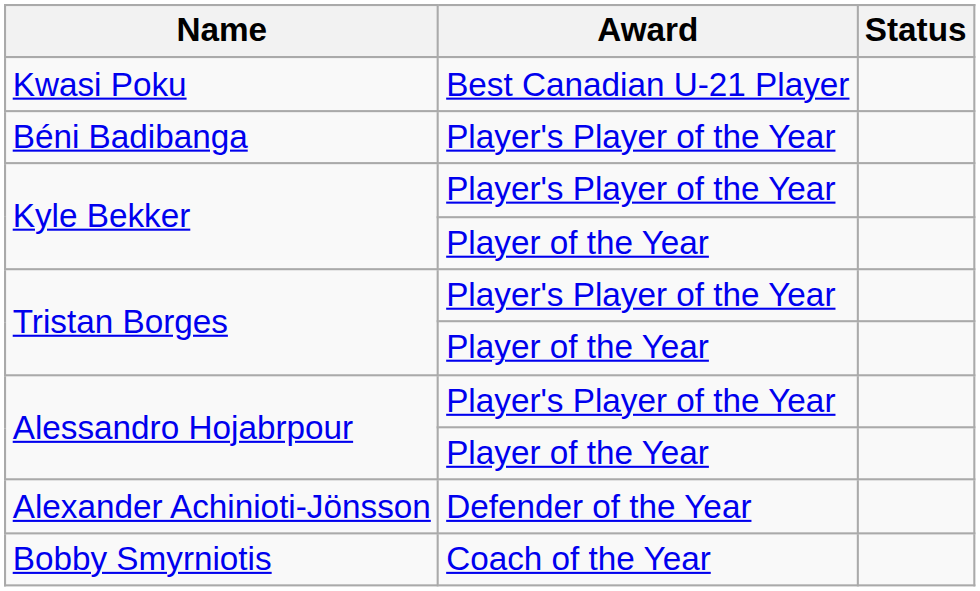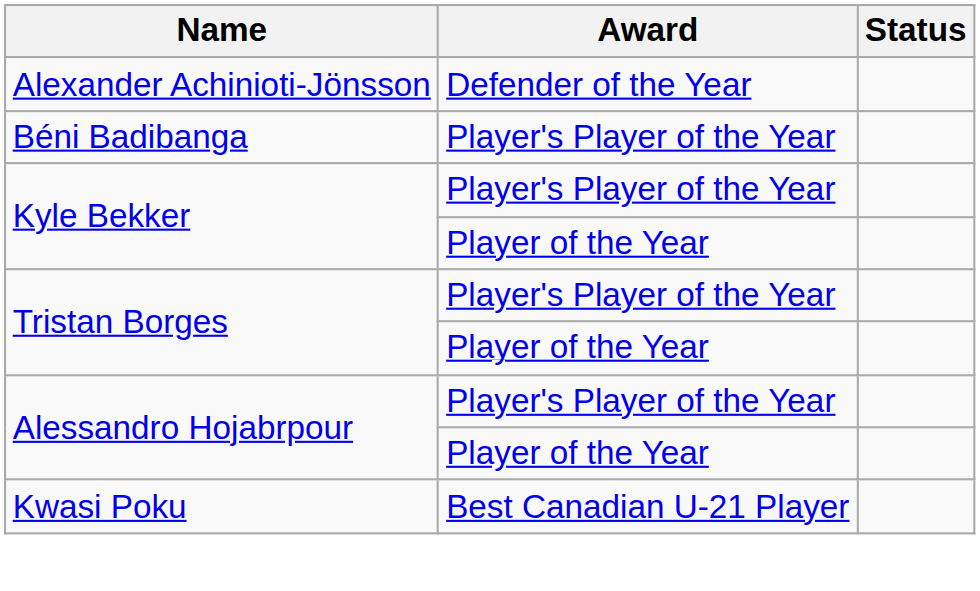rows swapped: Alexander Achinioti-Jönsson <-> Kwasi Poku
- row: Bobby Smyrniotis | Coach of the Year
